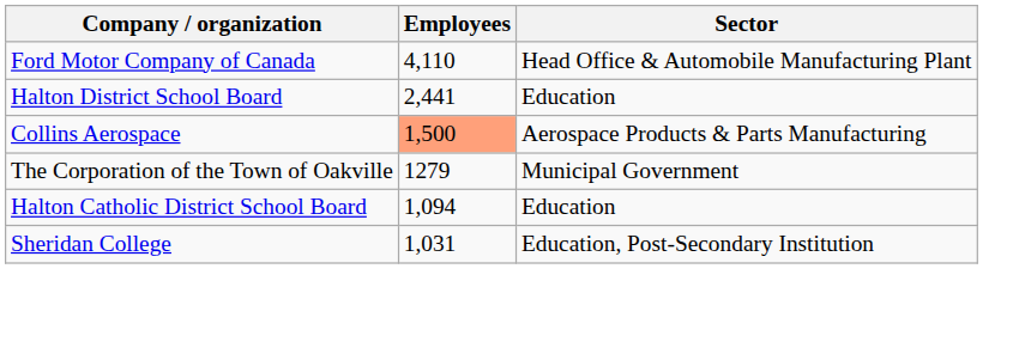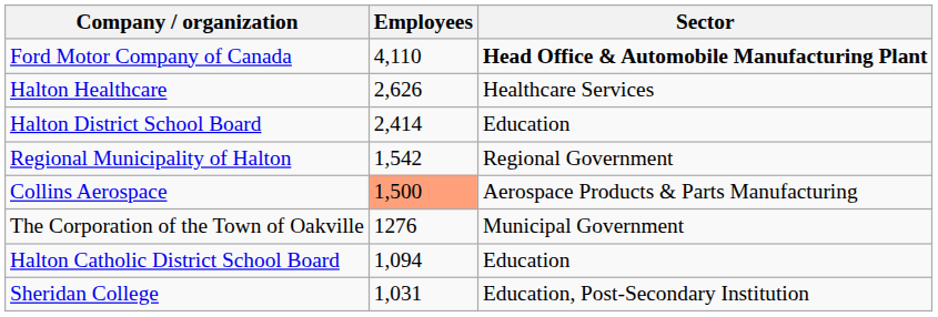Ford Motor Company of Canada | Sector: normal -> bold
+ row: Halton Healthcare | 2,626 | Healthcare Services
Halton District School Board | Employees: 2,441 -> 2,414
+ row: Regional Municipality of Halton | 1,542 | Regional Government
The Corporation of the Town of Oakville | Employees: 1279 -> 1276
